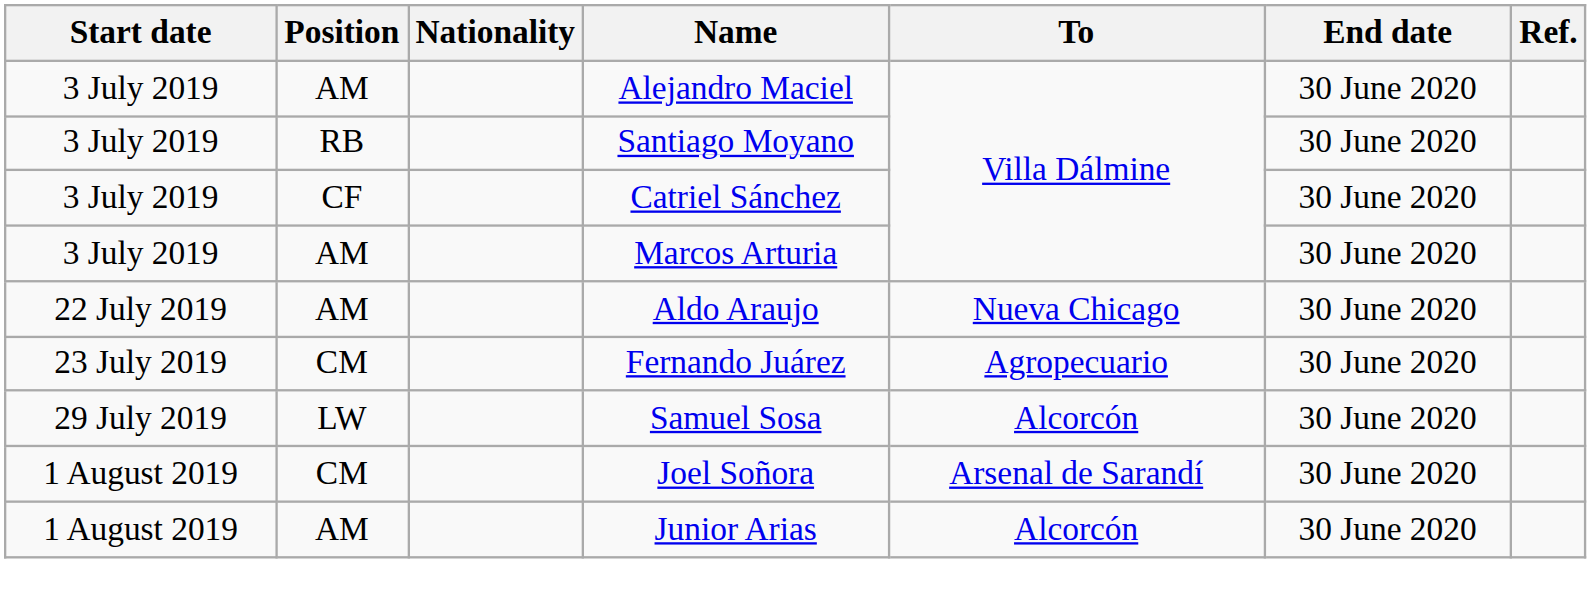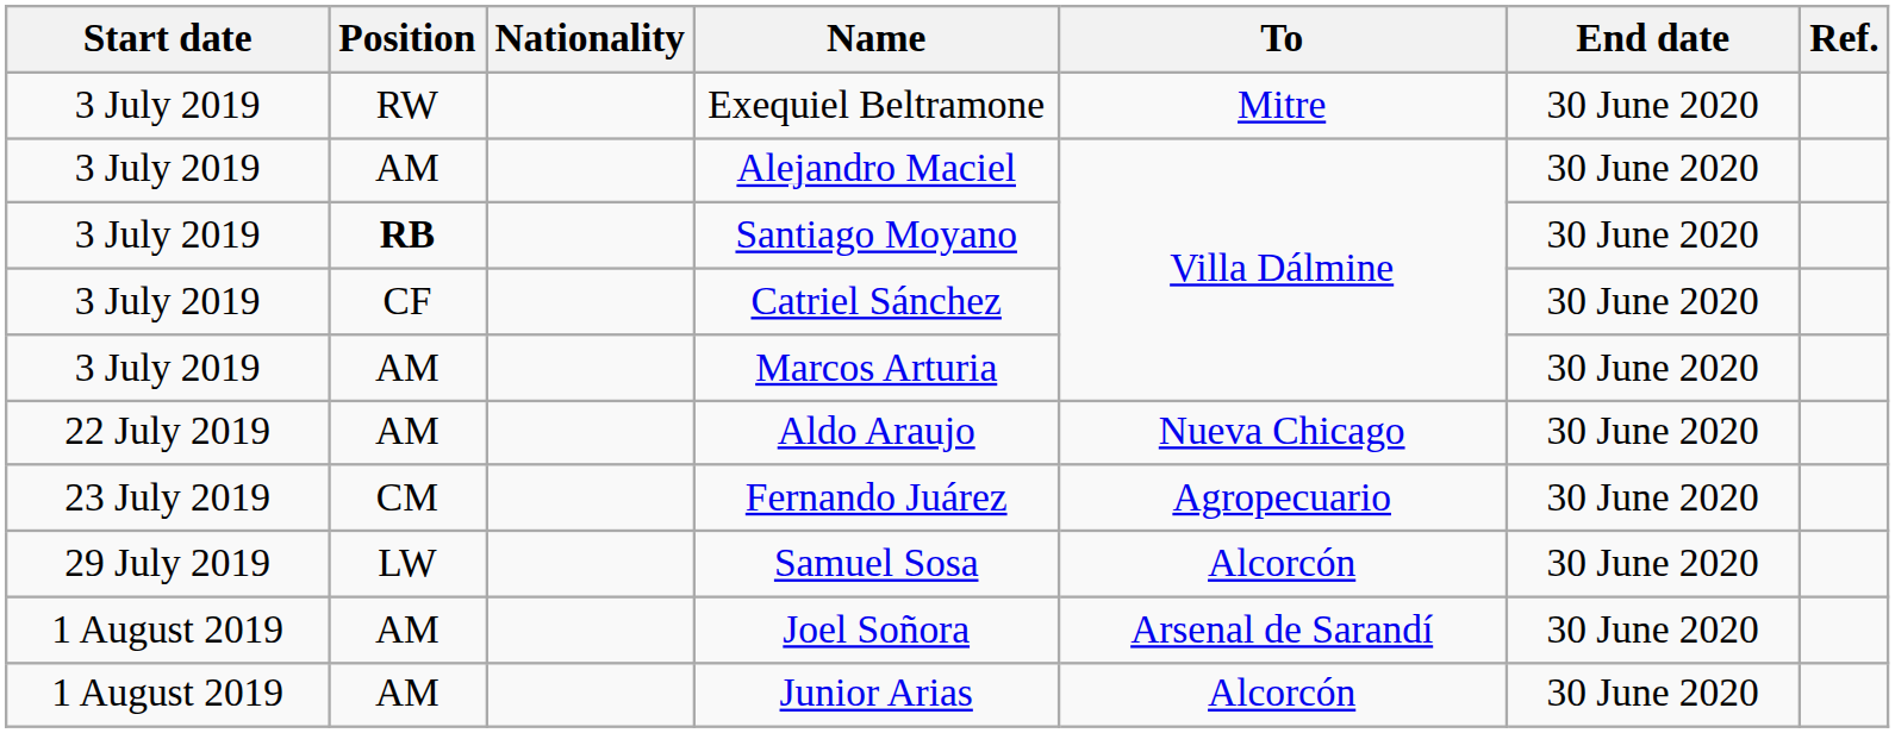+ row: 3 July 2019 | RW | Exequiel Beltramone | Mitre | 30 June 2020
Santiago Moyano | Position: normal -> bold
Joel Soñora | Position: CM -> AM
